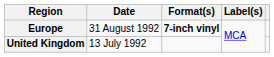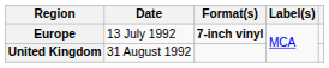Europe | Date: 31 August 1992 -> 13 July 1992
United Kingdom | Date: 13 July 1992 -> 31 August 1992
